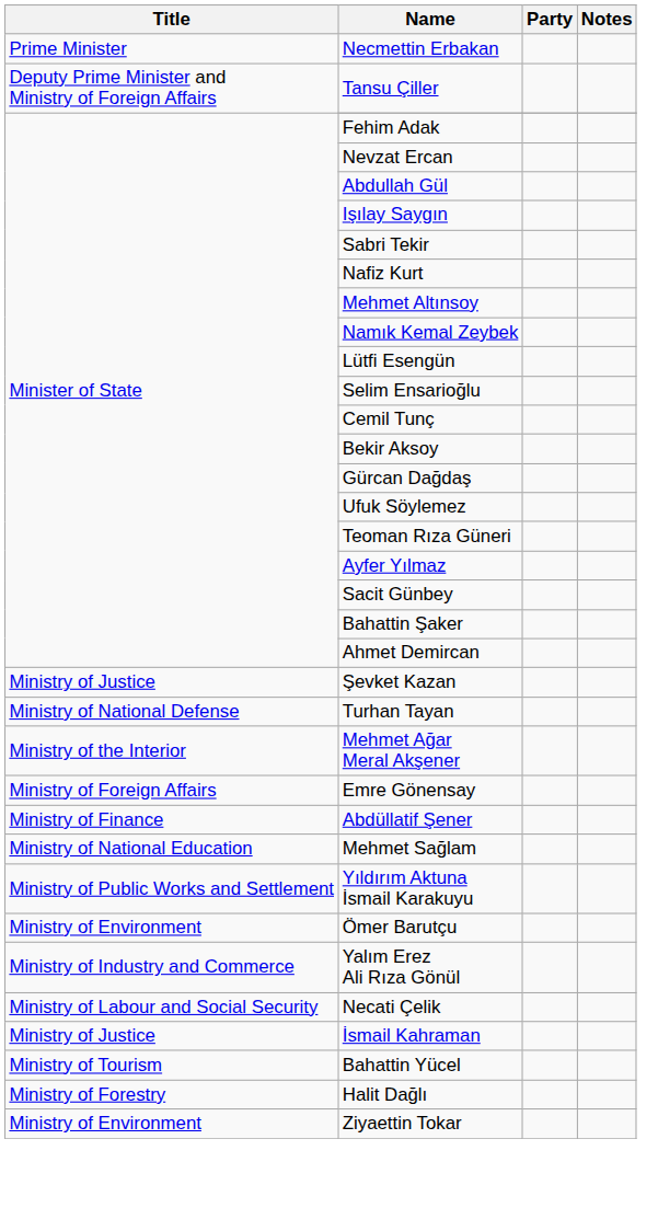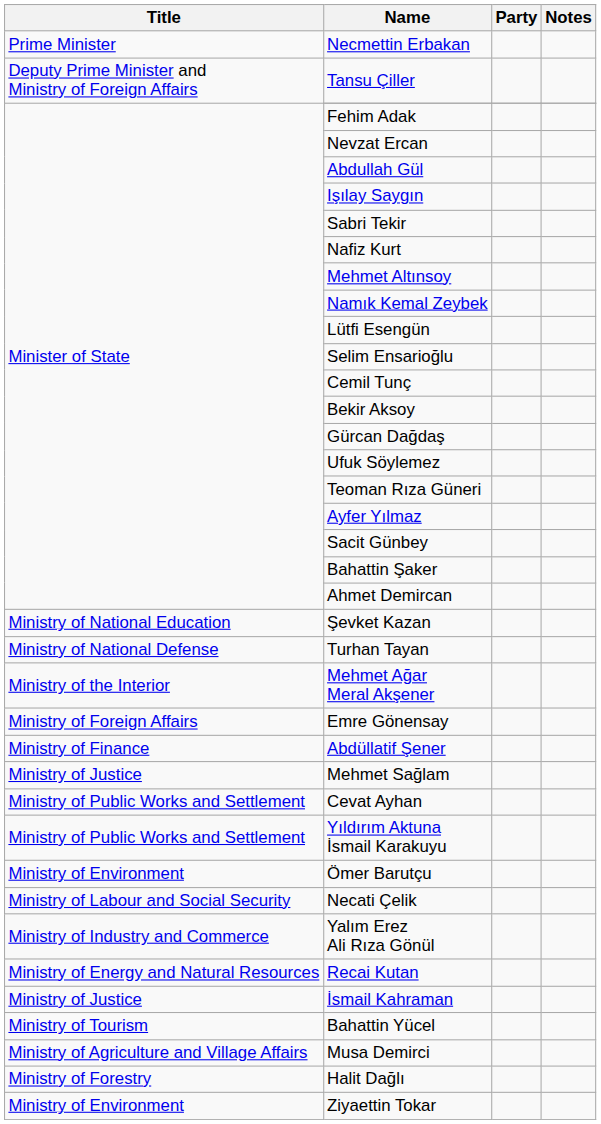Şevket Kazan | Title: Ministry of Justice -> Ministry of National Education
Mehmet Sağlam | Title: Ministry of National Education -> Ministry of Justice
+ row: Ministry of Public Works and Settlement | Cevat Ayhan
rows swapped: Necati Çelik <-> Yalım Erez Ali Rıza Gönül
+ row: Ministry of Energy and Natural Resources | Recai Kutan
+ row: Ministry of Agriculture and Village Affairs | Musa Demirci
